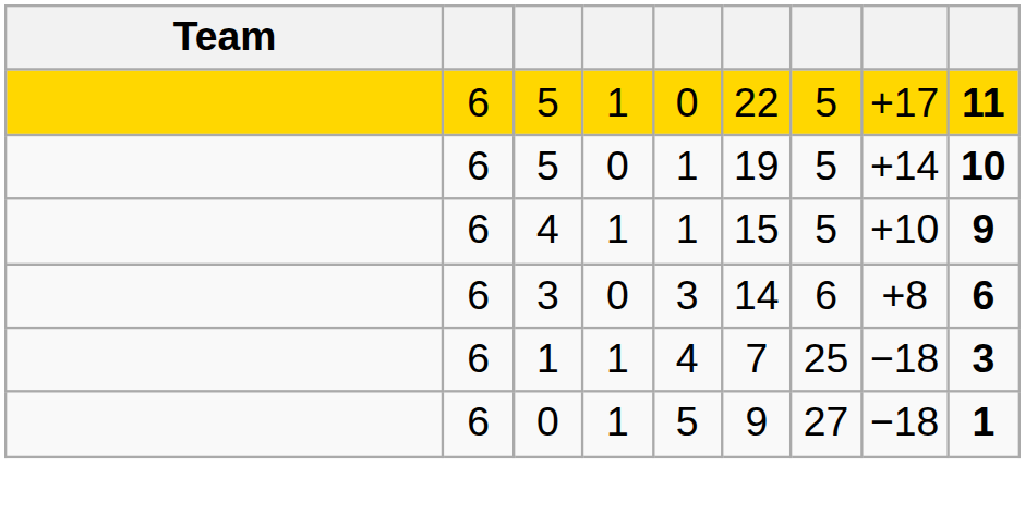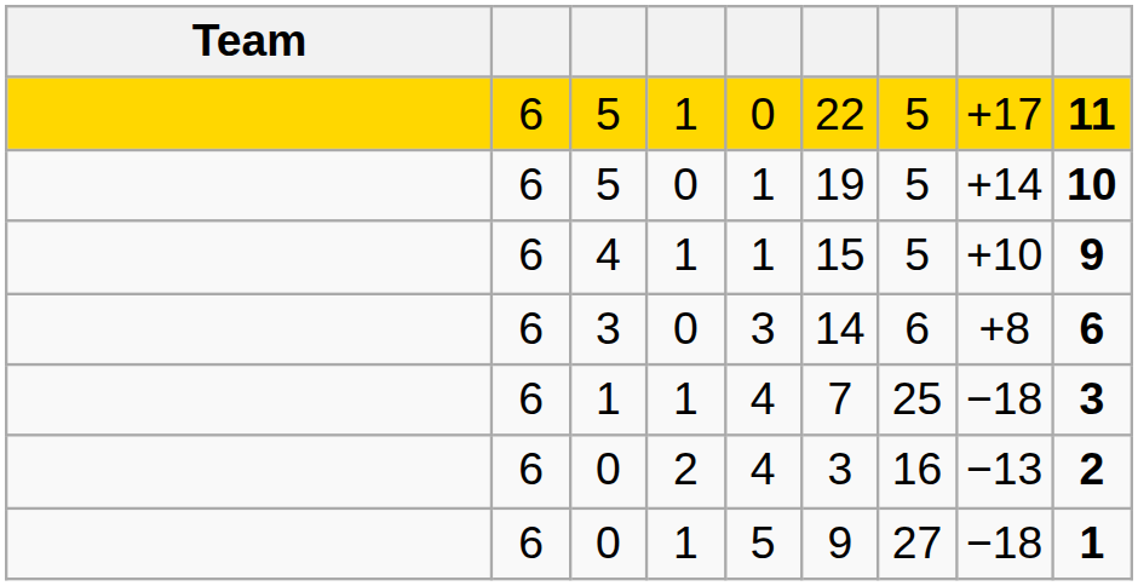+ row: 6 | 0 | 2 | 4 | 3 | 16 | −13 | 2
